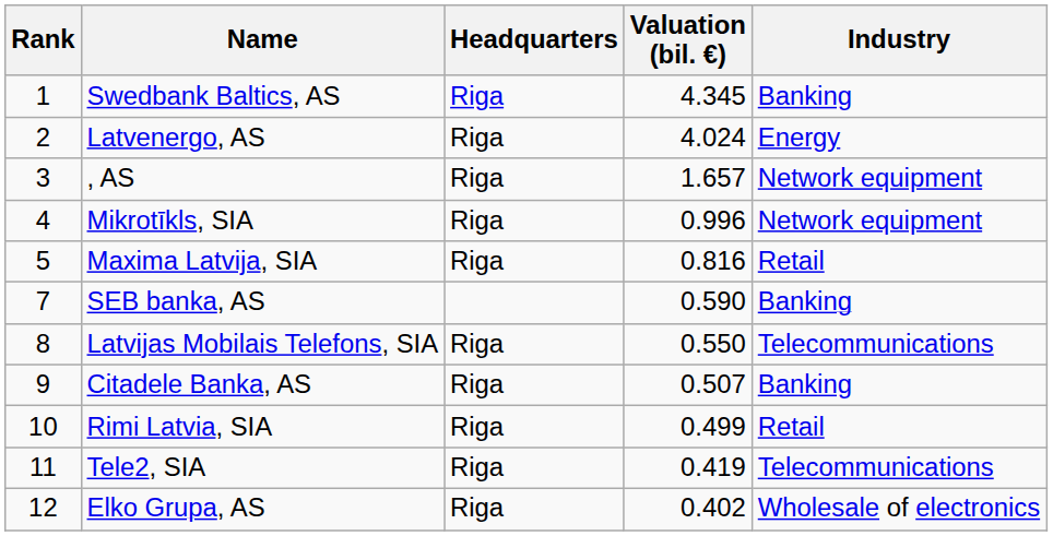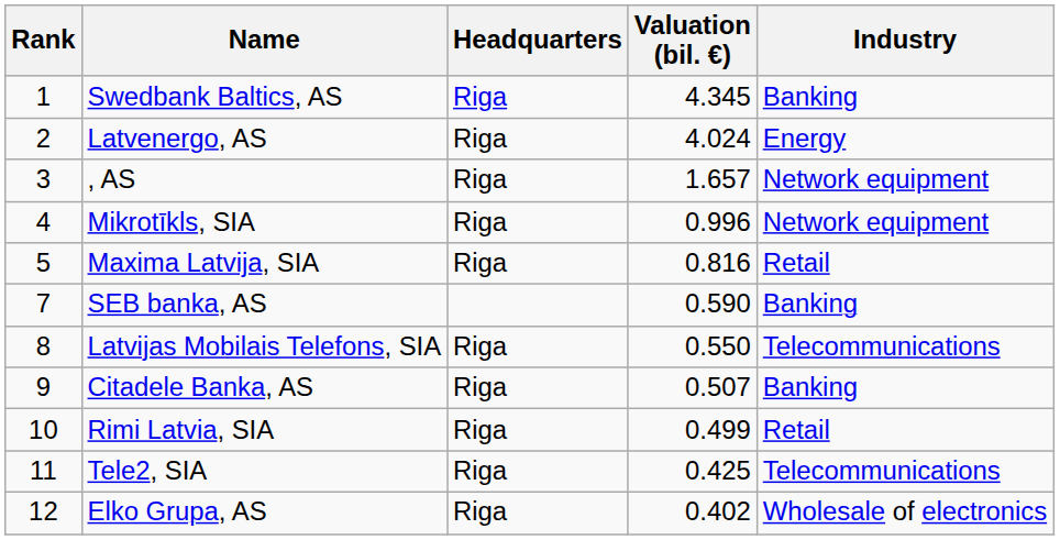Tele2, SIA | Valuation (bil. €): 0.419 -> 0.425
